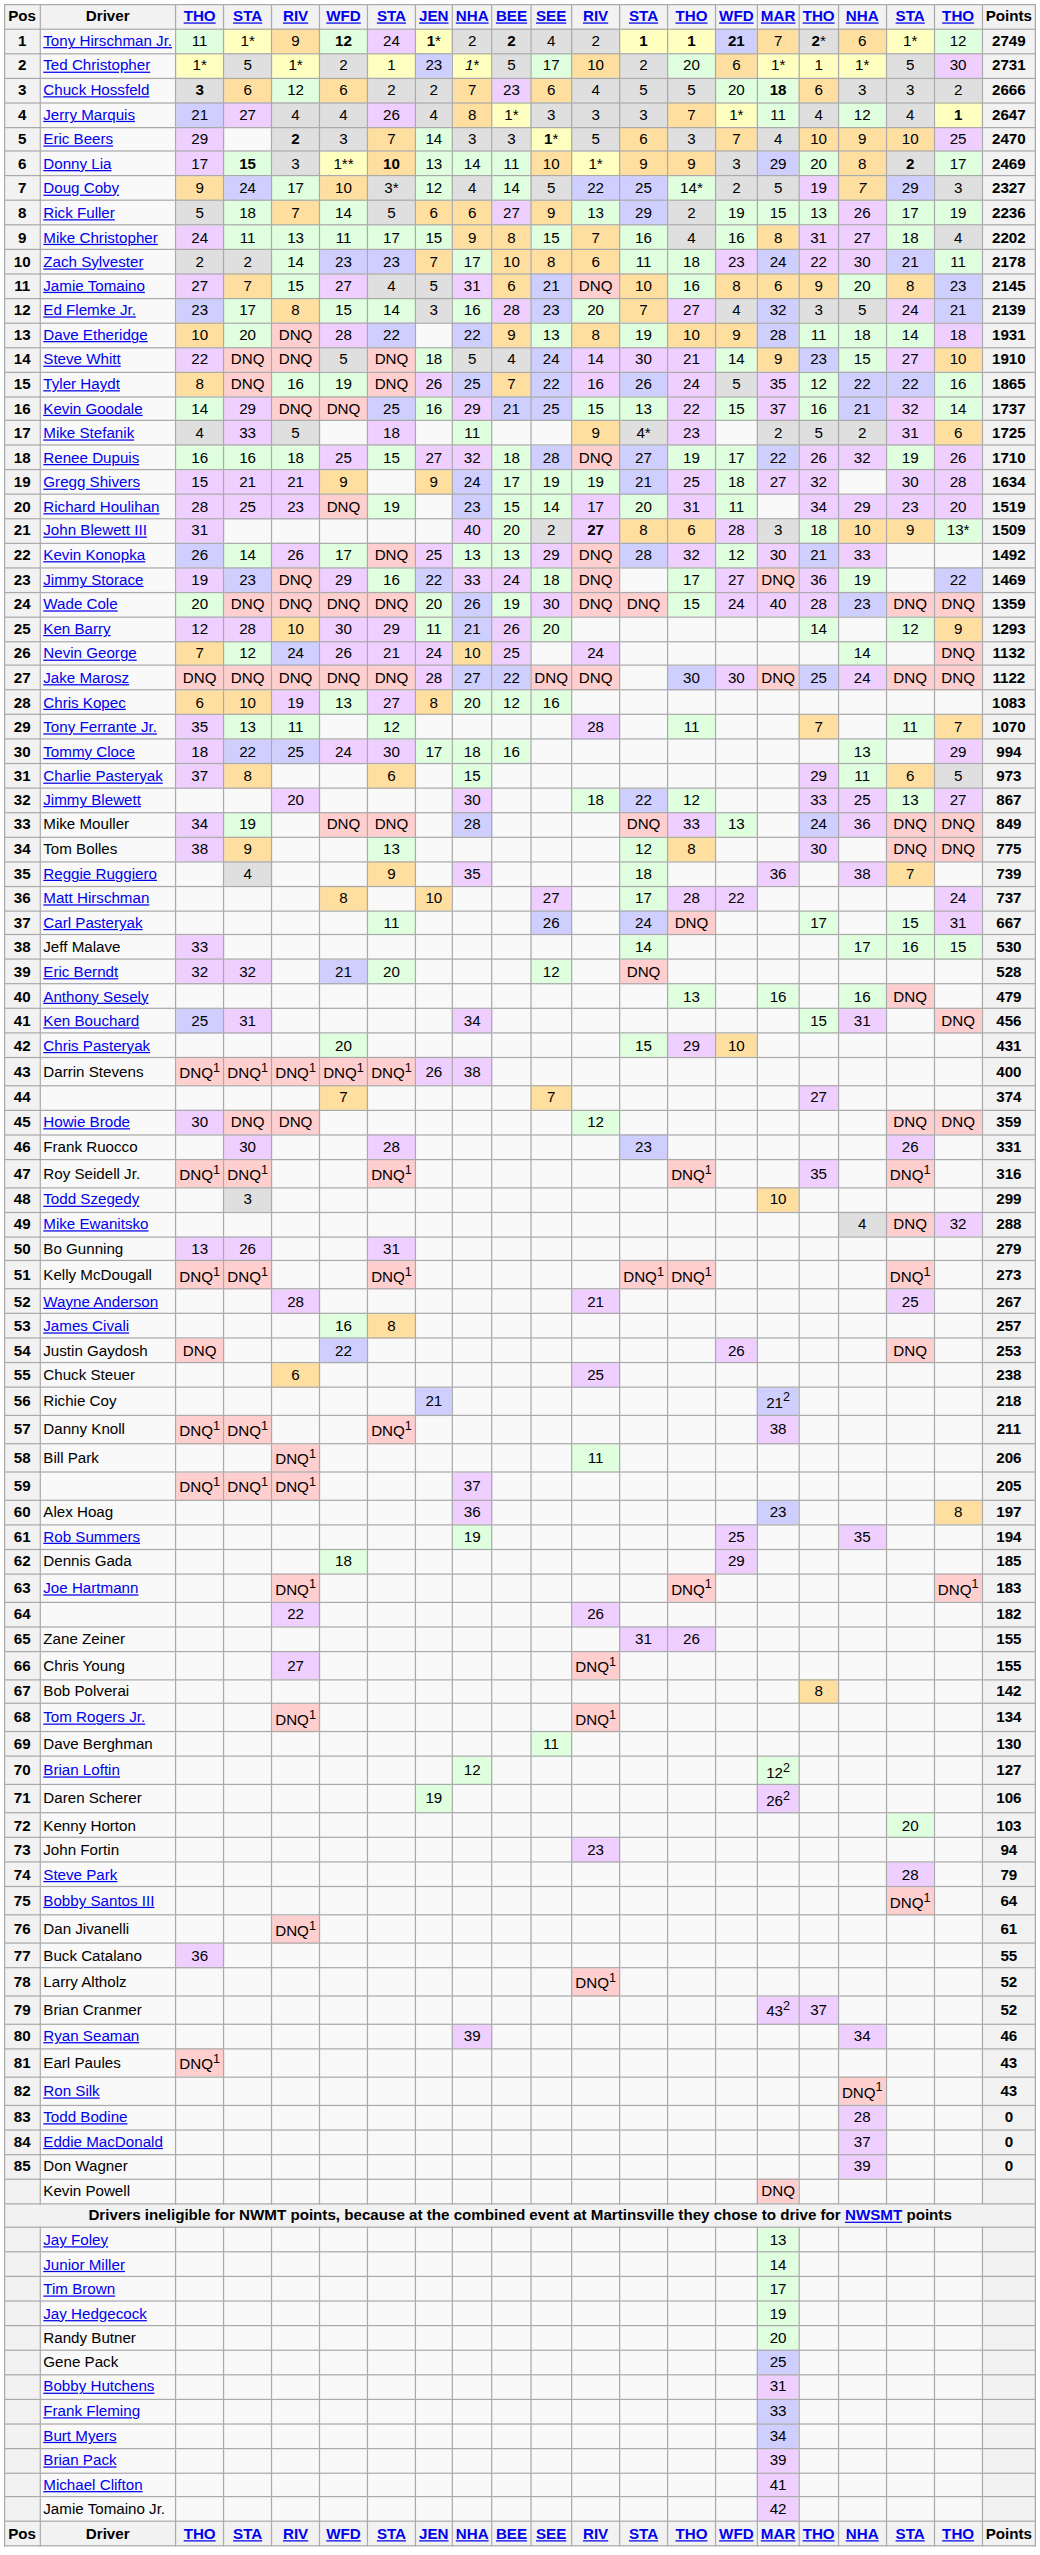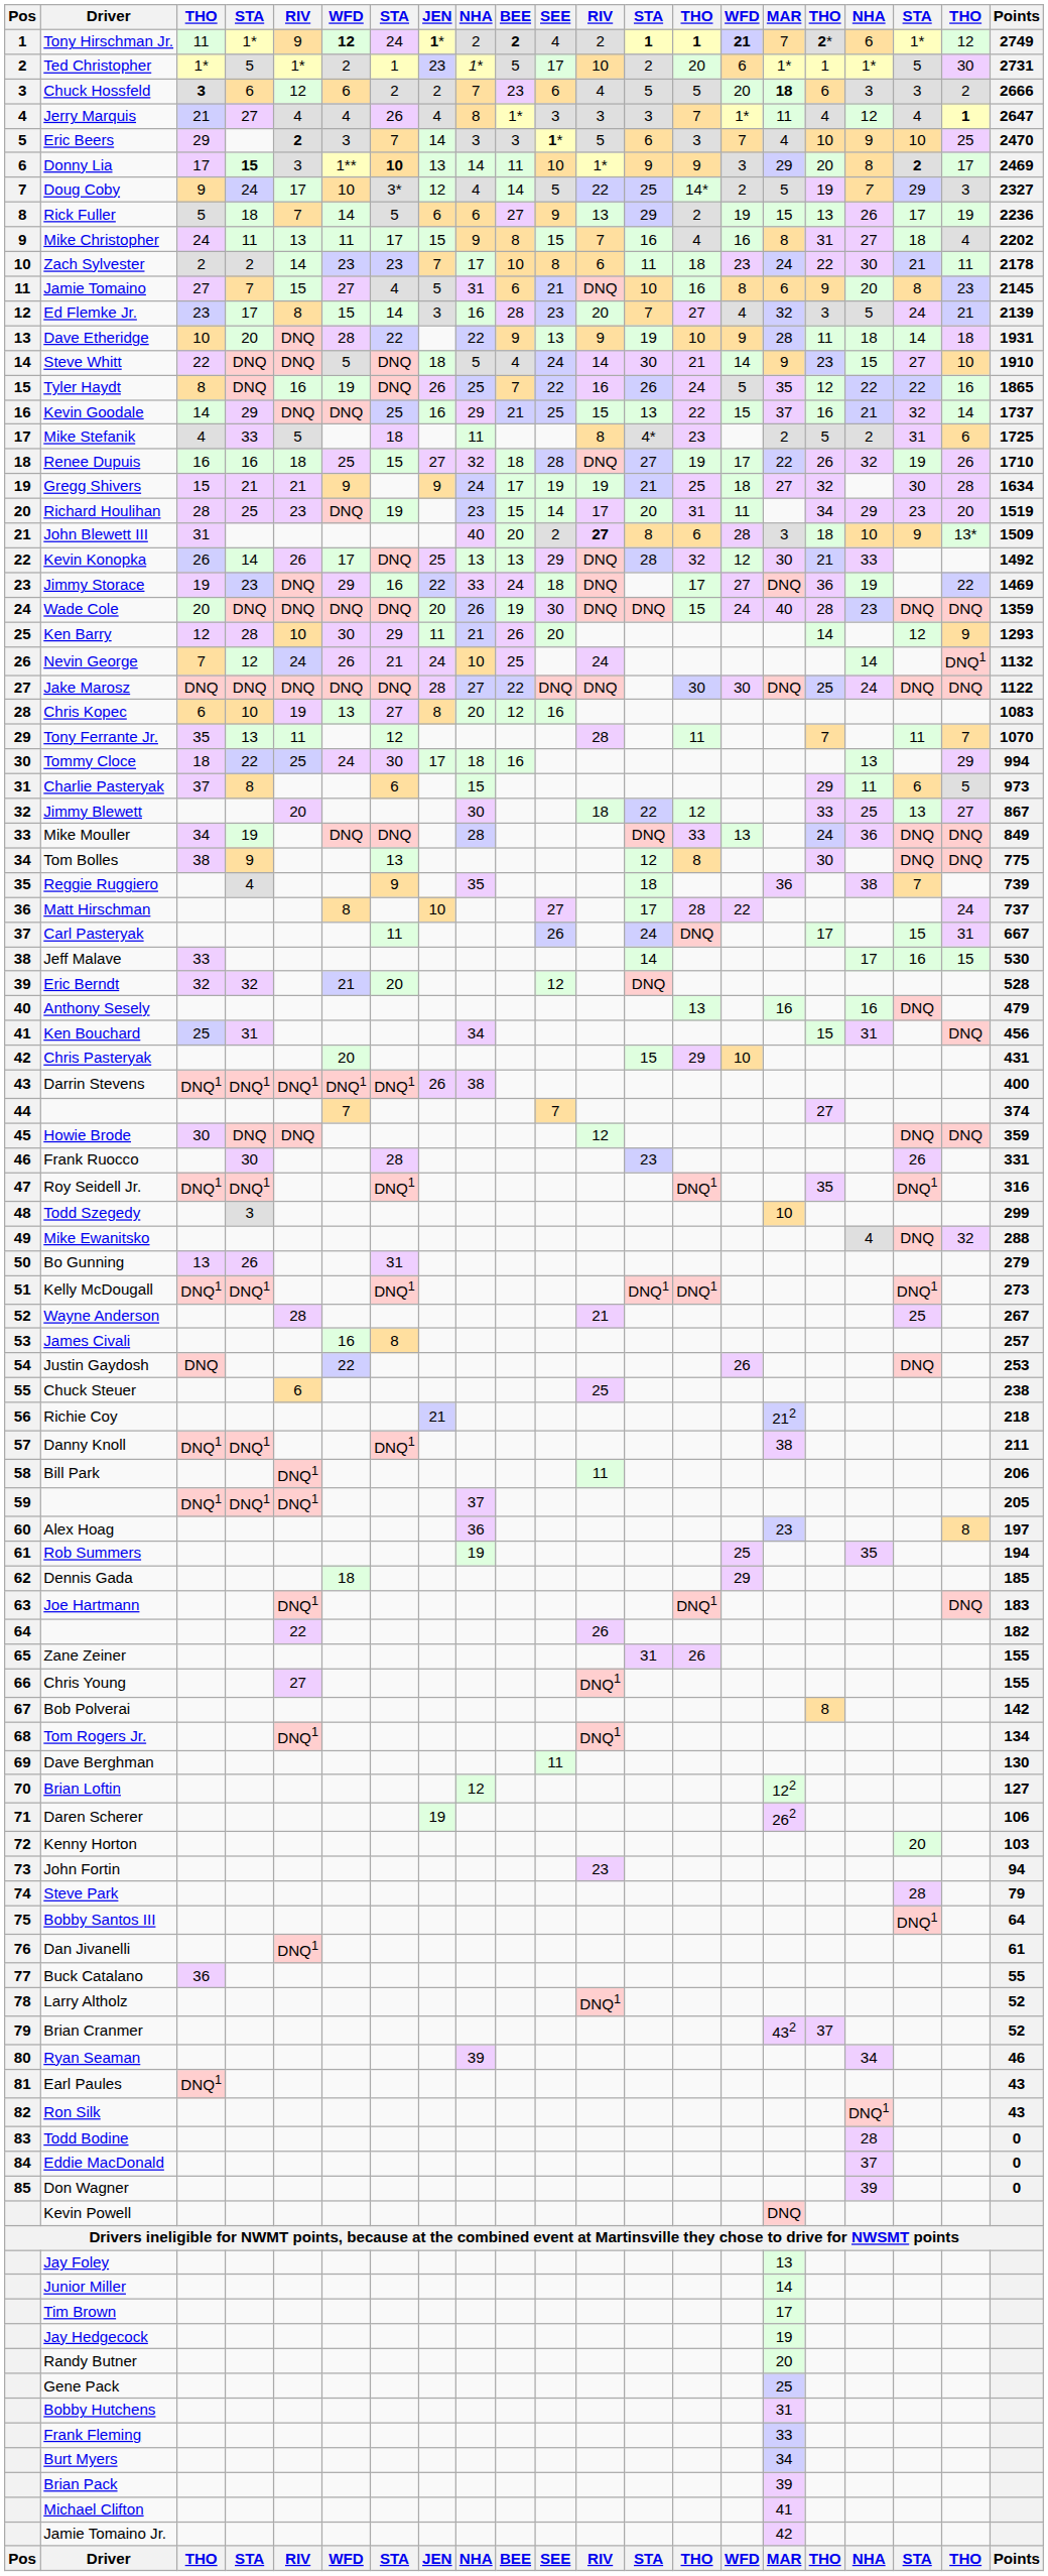Dave Etheridge | column 12: 8 -> 9
Mike Stefanik | column 12: 9 -> 8
Nevin George | column 20: DNQ -> DNQ1
Joe Hartmann | column 20: DNQ1 -> DNQ
